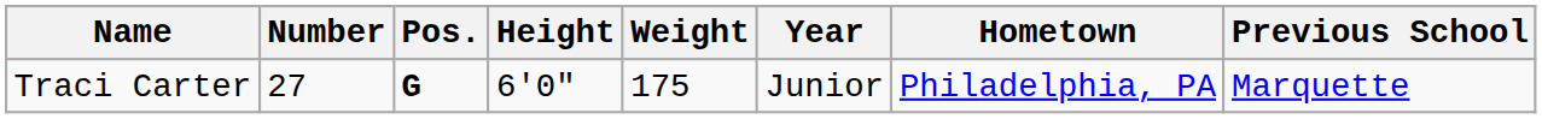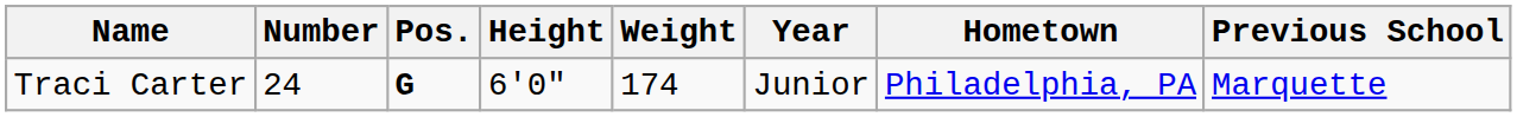Traci Carter | Number: 27 -> 24
Traci Carter | Weight: 175 -> 174
